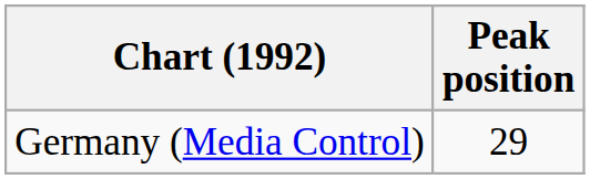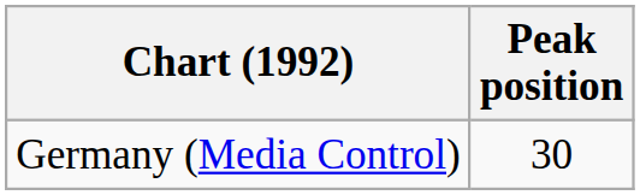Germany (Media Control) | Peak position: 29 -> 30
